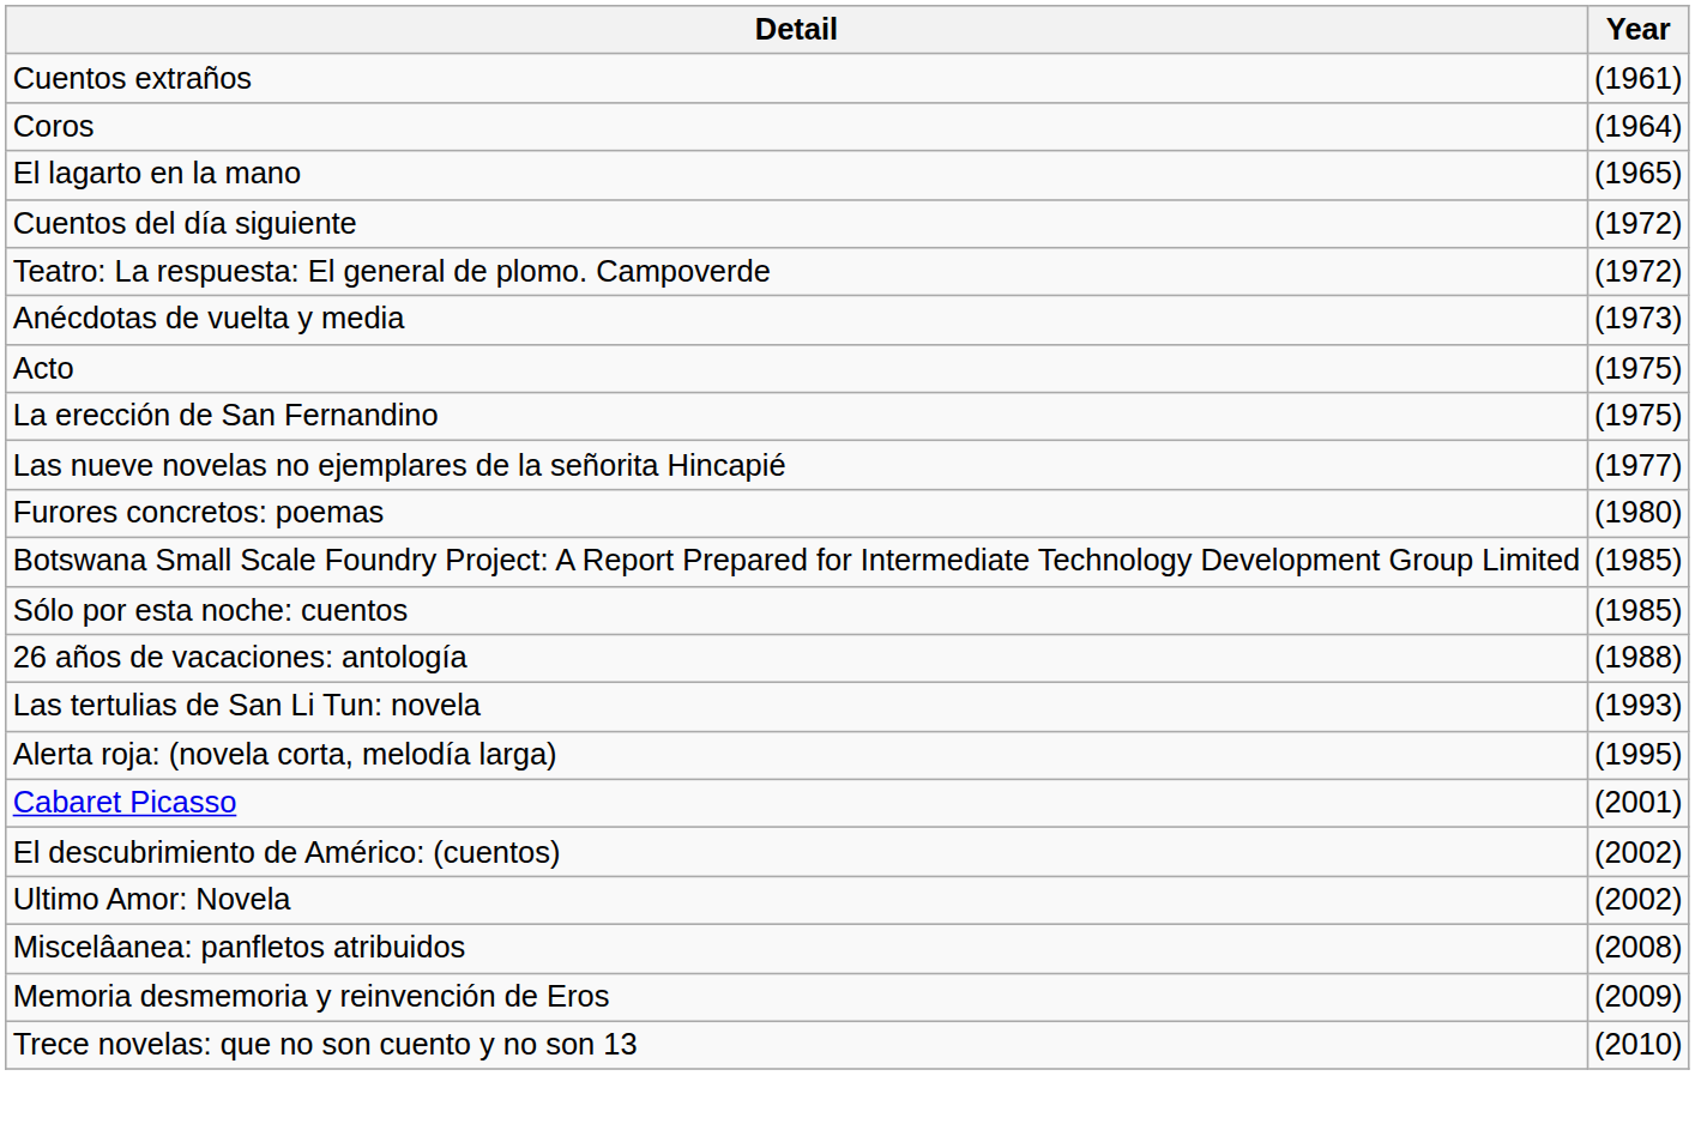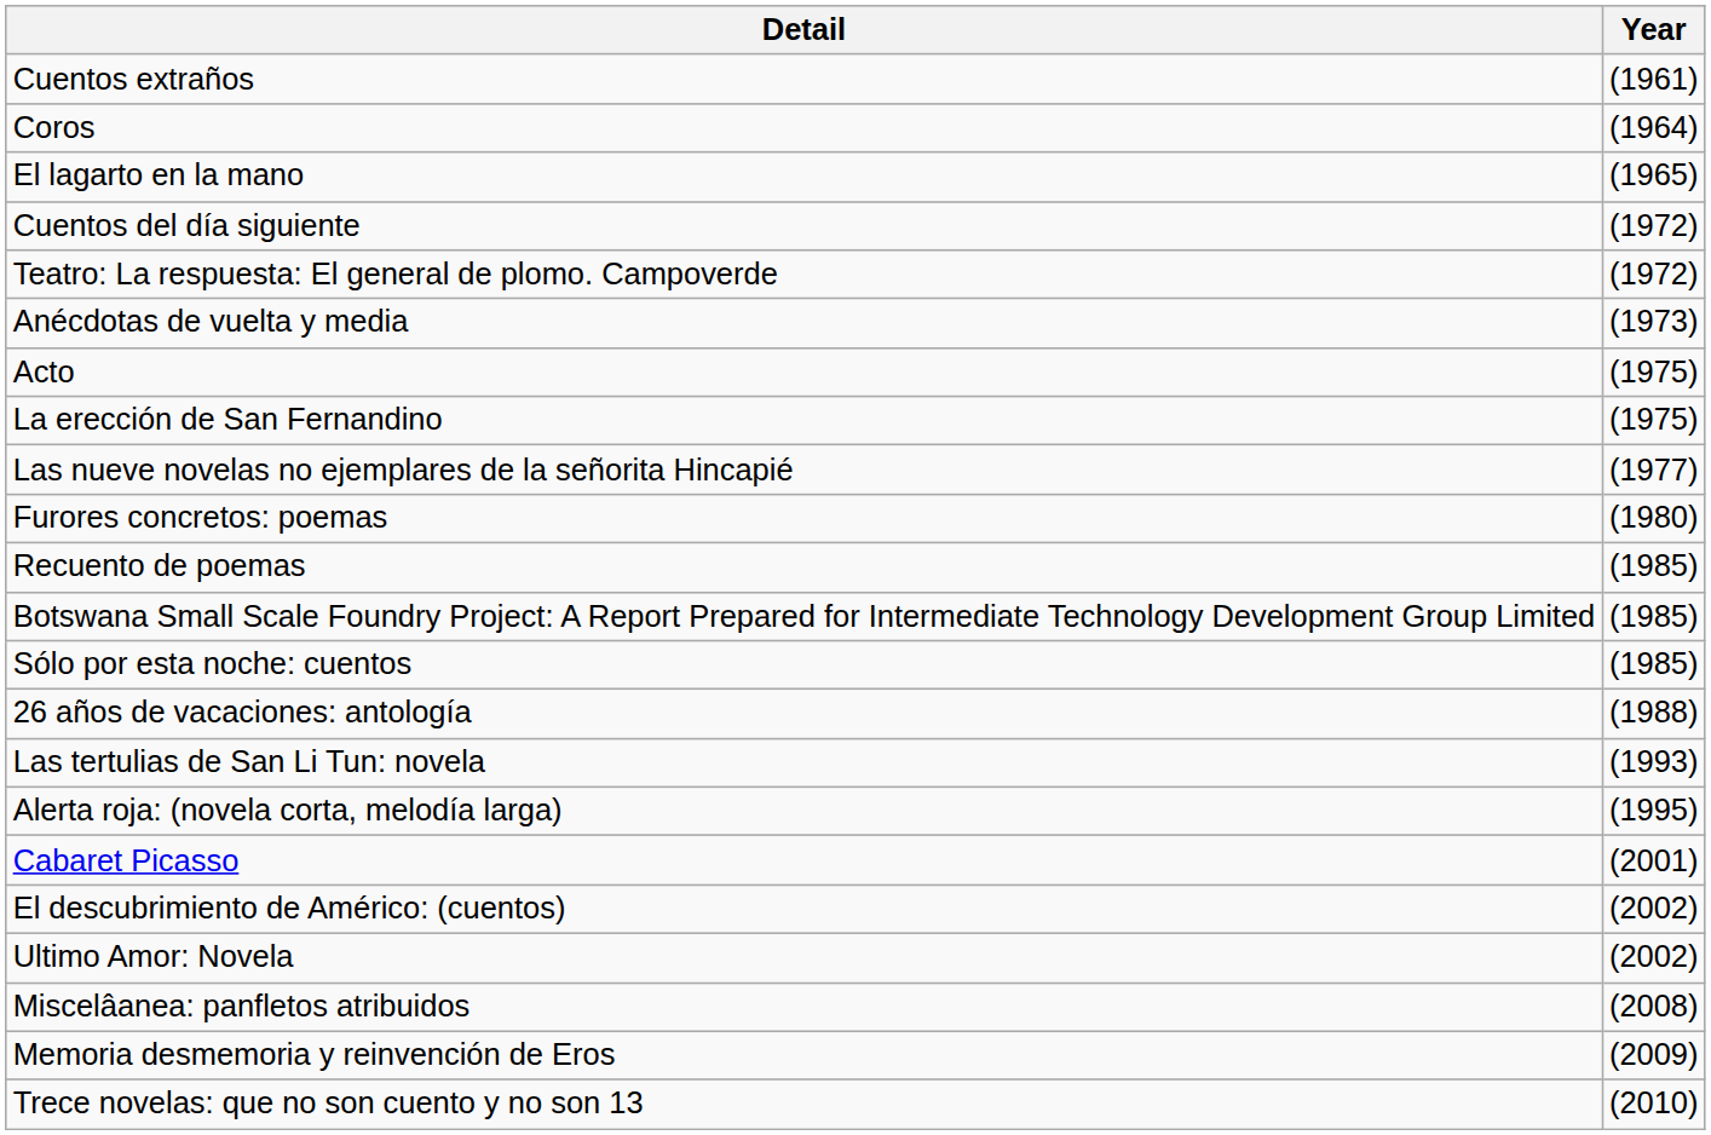+ row: Recuento de poemas | (1985)
